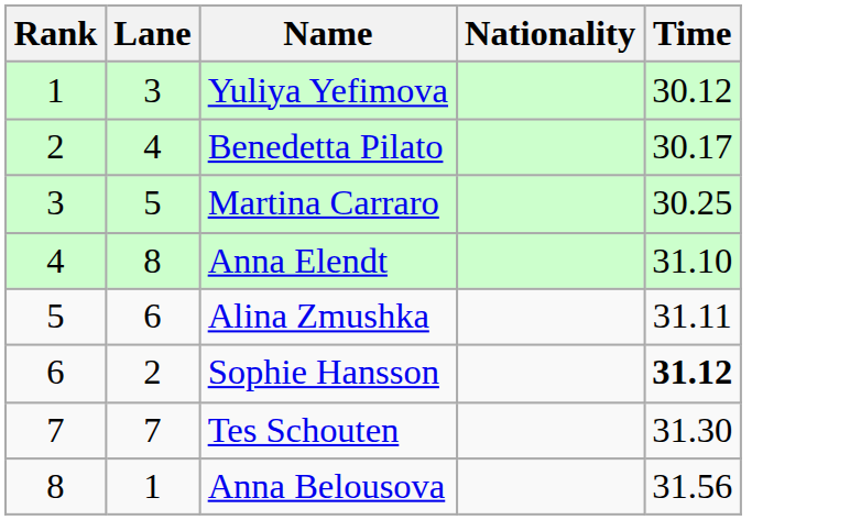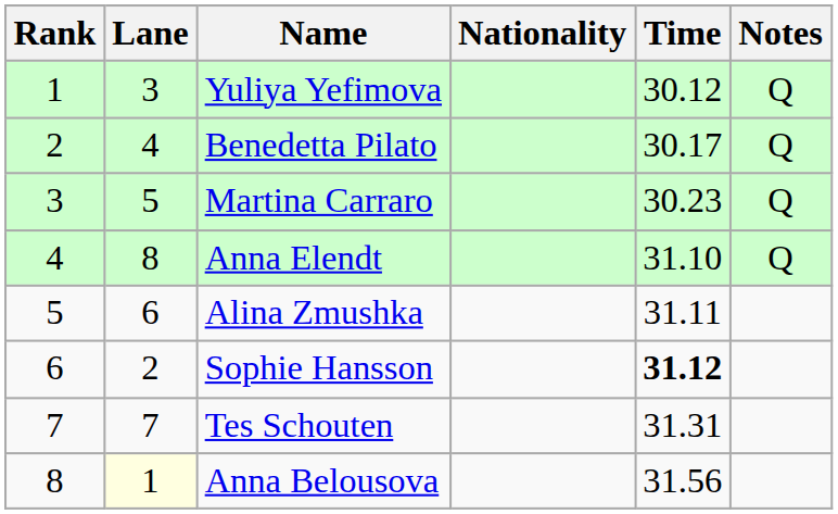+ column: Notes | Q | Q | Q | Q
Martina Carraro | Time: 30.25 -> 30.23
Tes Schouten | Time: 31.30 -> 31.31
Anna Belousova | Lane: no background -> lightyellow background
